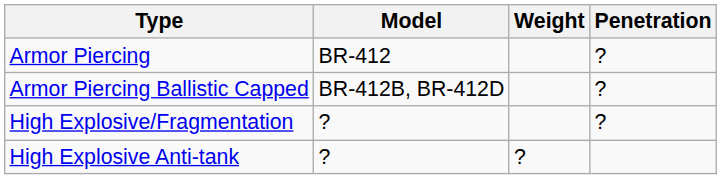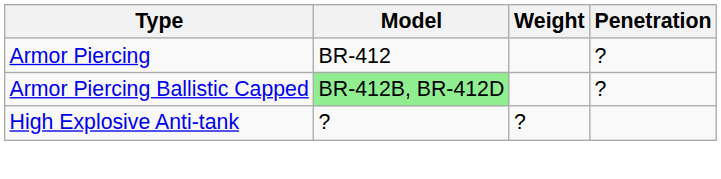Armor Piercing Ballistic Capped | Model: no background -> lightgreen background
- row: High Explosive/Fragmentation | ? | ?
